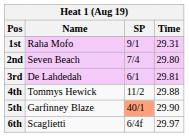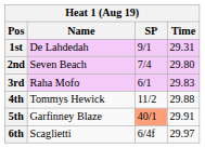1st | Name: Raha Mofo -> De Lahdedah
3rd | Name: De Lahdedah -> Raha Mofo
3rd | Time: 29.81 -> 29.83
5th | Time: 29.90 -> 29.91
